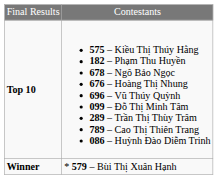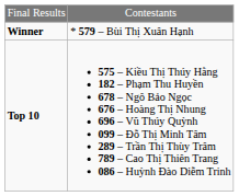rows swapped: Winner <-> Top 10
